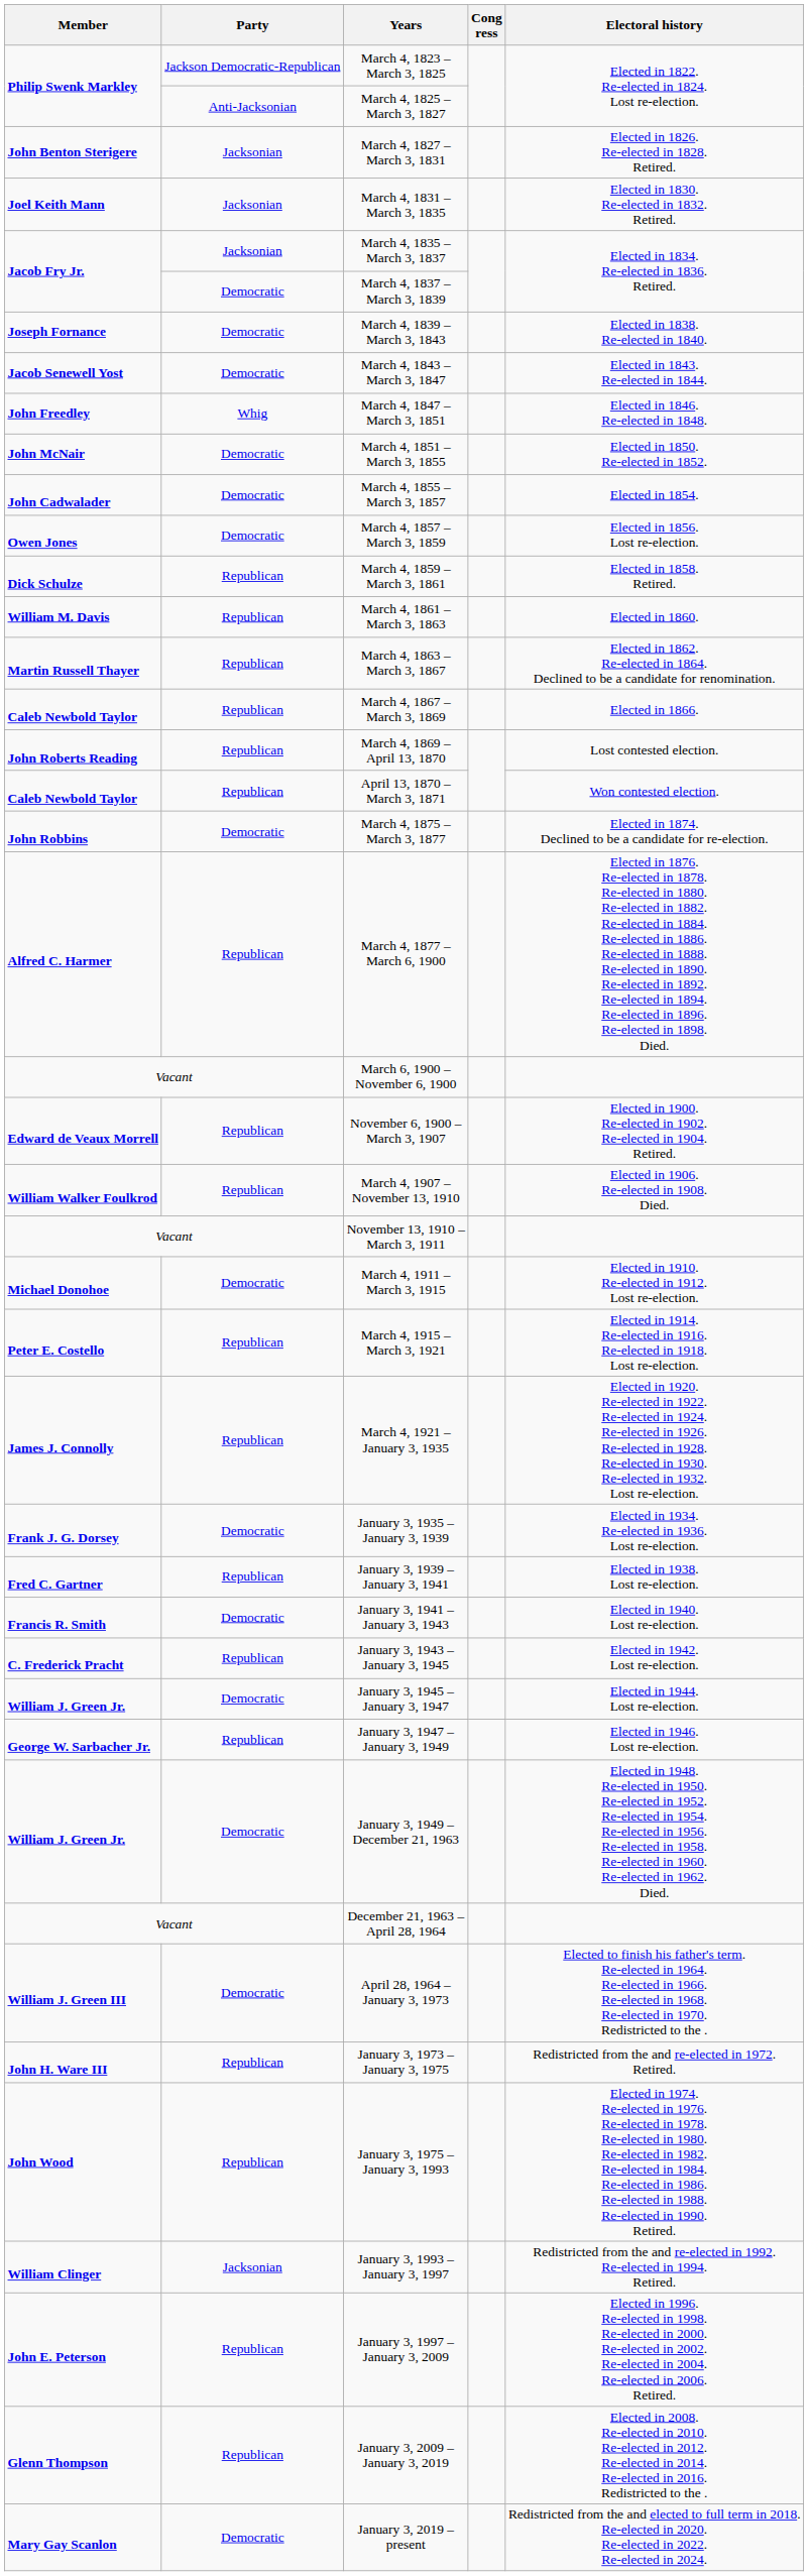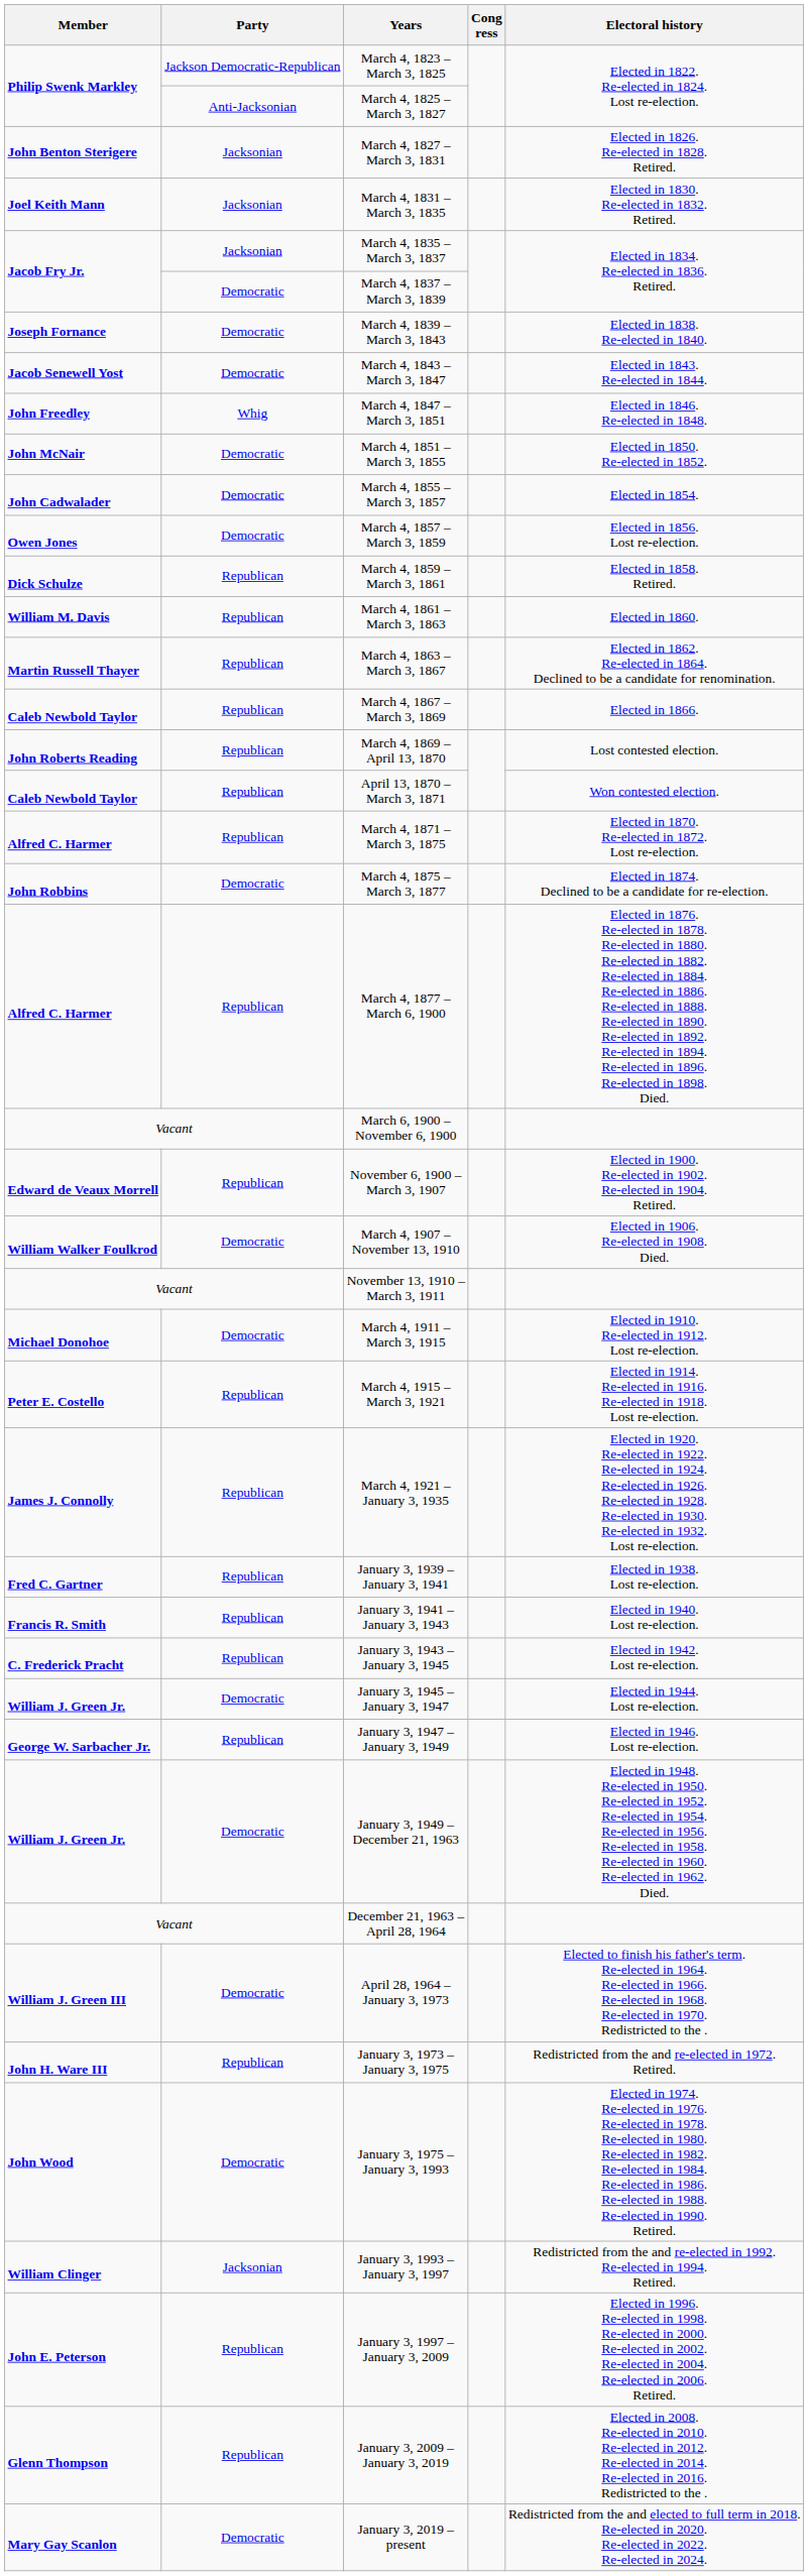+ row: Alfred C. Harmer | Republican | March 4, 1871 – March 3, 1875 | Elected in 1870. Re-elected in 1872. Lost re-election.
March 4, 1907 – November 13, 1910 | Party: Republican -> Democratic
- row: Frank J. G. Dorsey | Democratic | January 3, 1935 – January 3, 1939 | Elected in 1934. Re-elected in 1936. Lost re-election.
January 3, 1941 – January 3, 1943 | Party: Democratic -> Republican
January 3, 1975 – January 3, 1993 | Party: Republican -> Democratic
